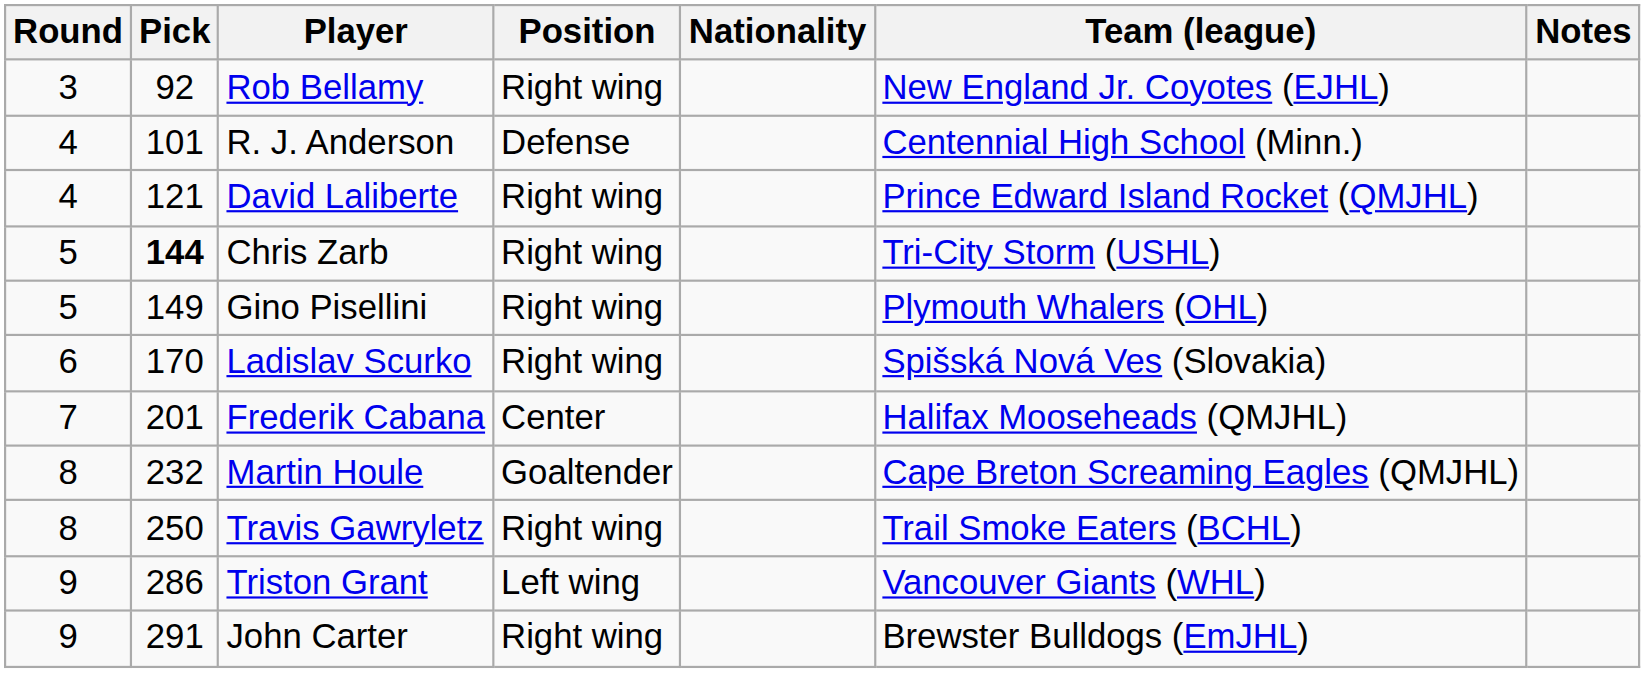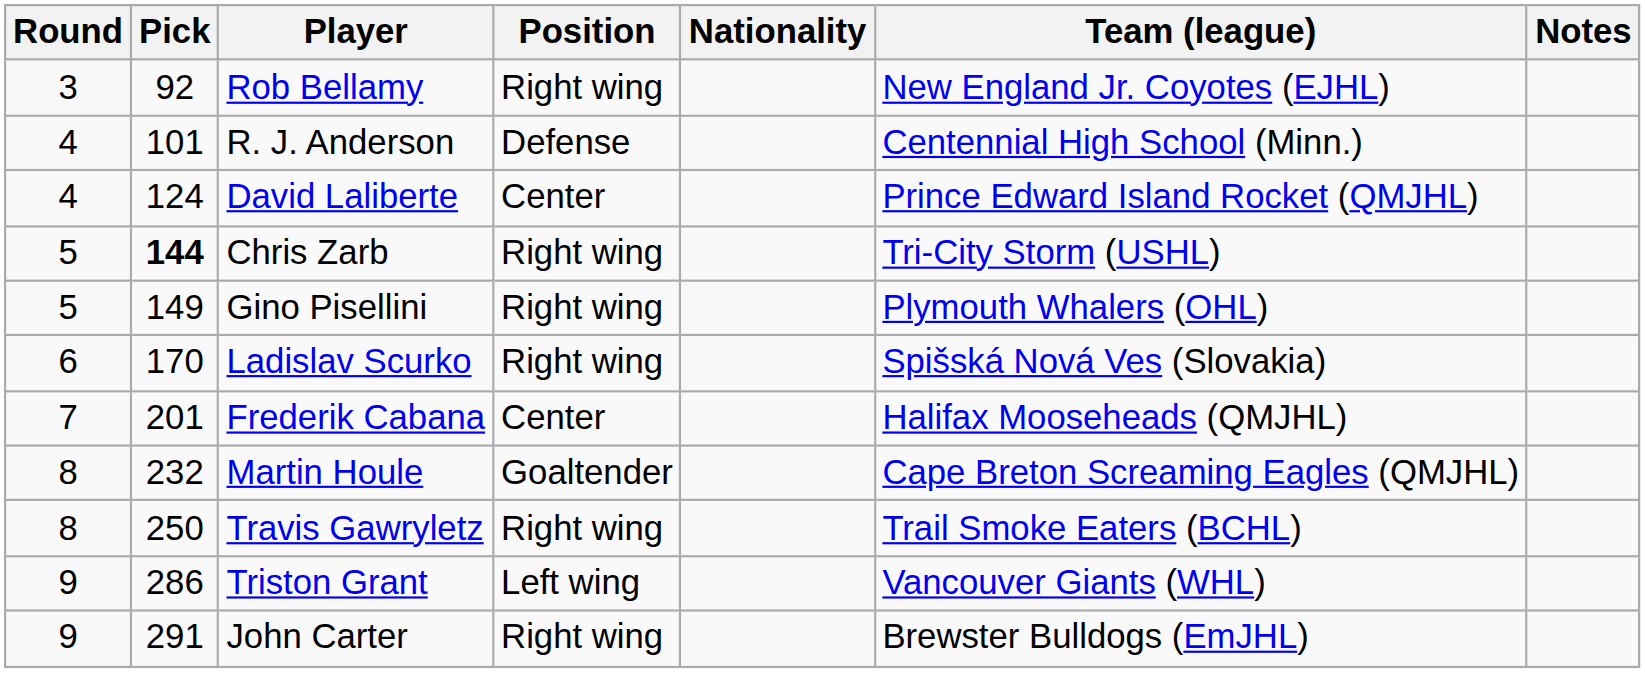David Laliberte | Pick: 121 -> 124
David Laliberte | Position: Right wing -> Center
